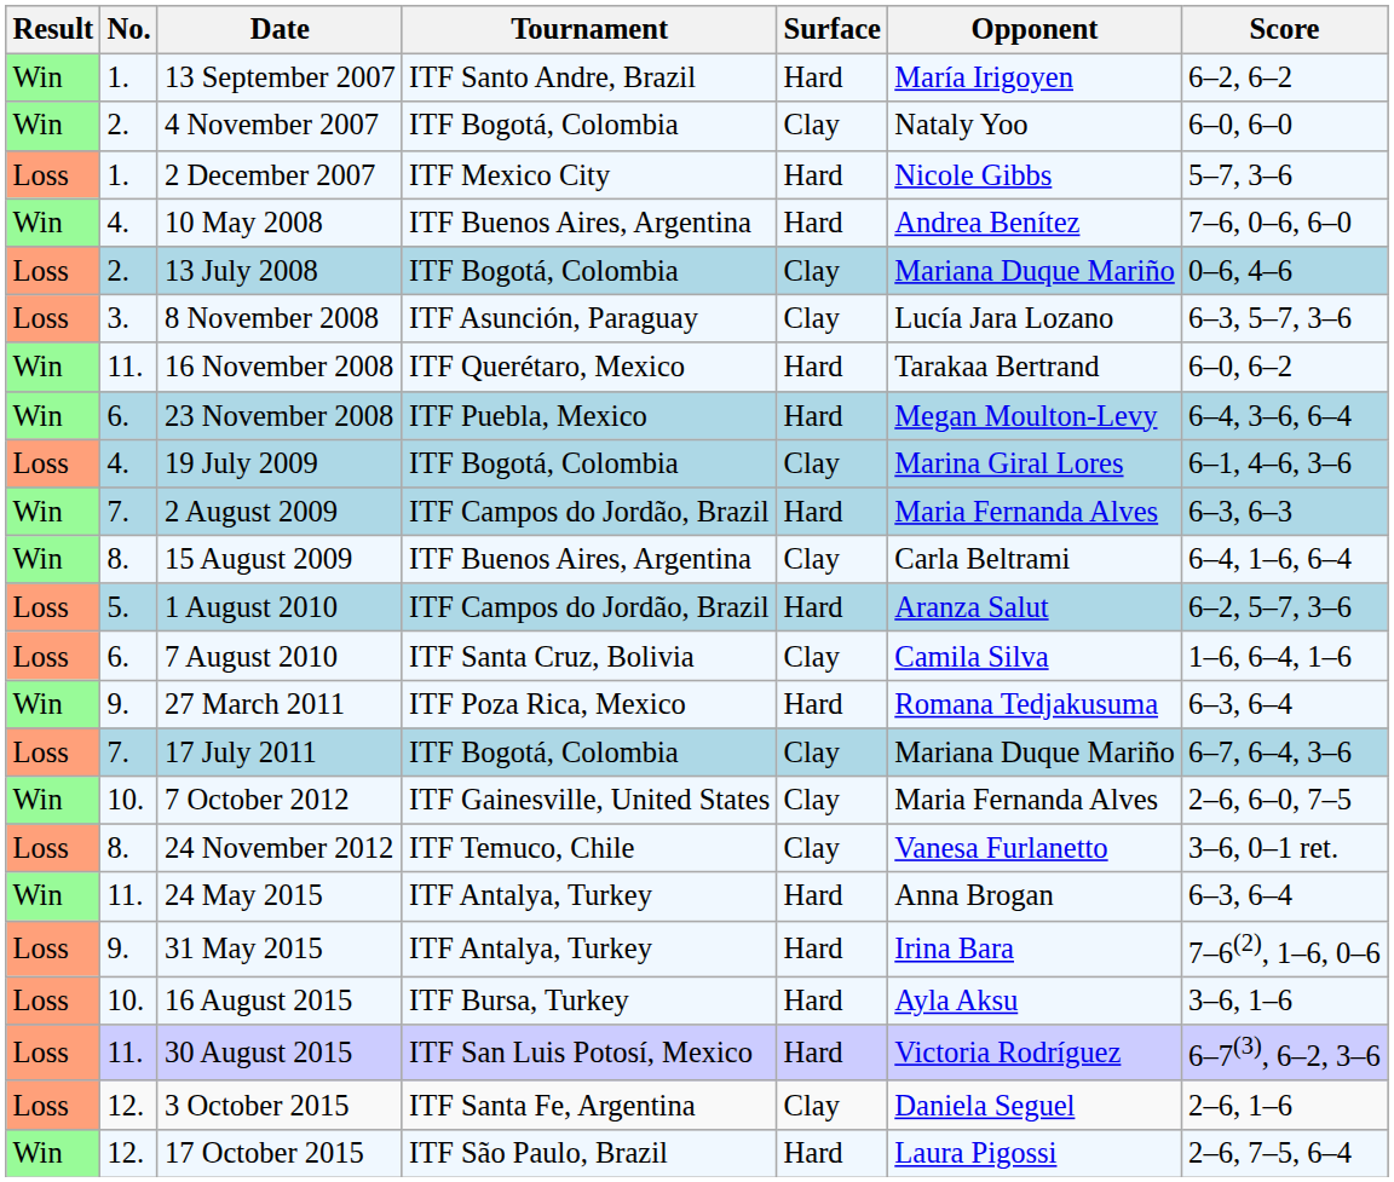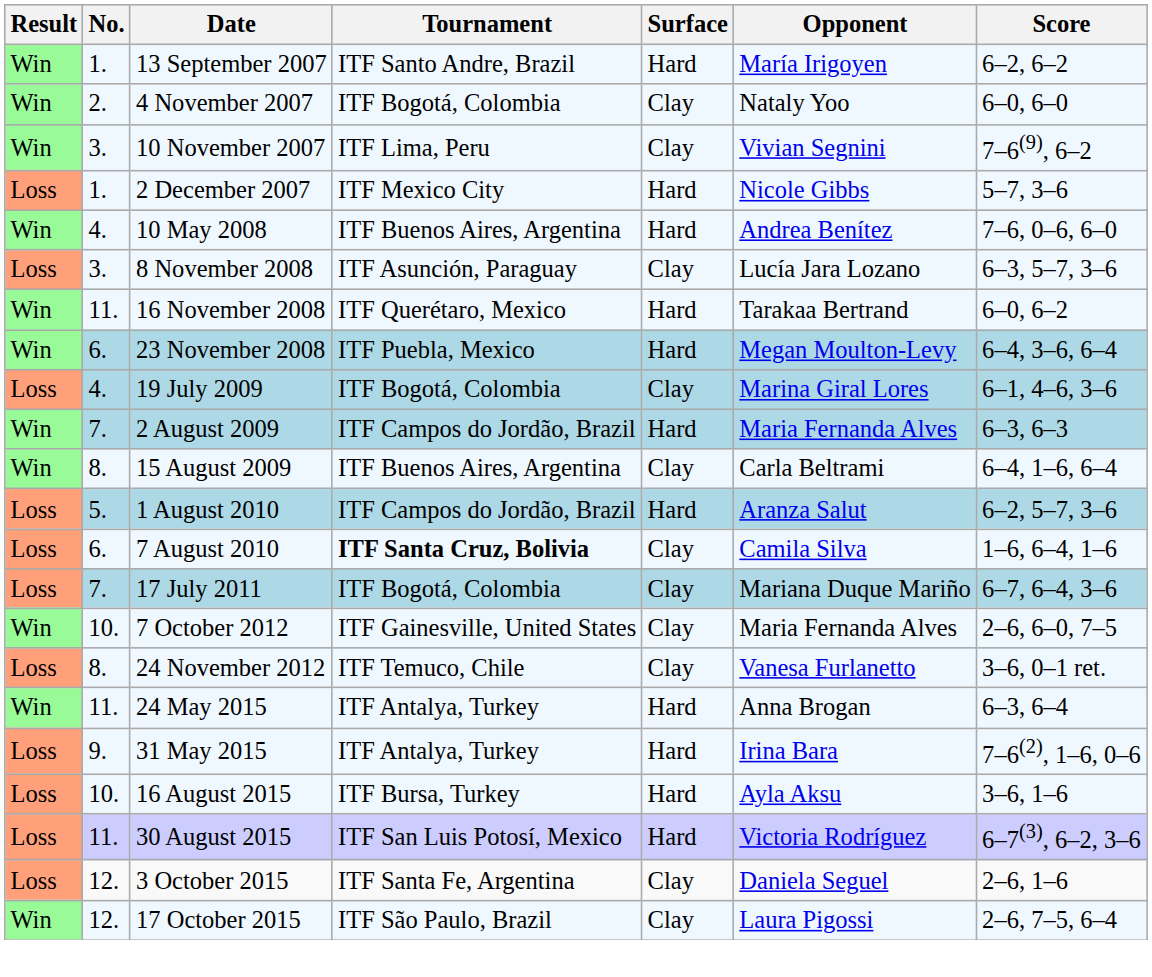+ row: Win | 3. | 10 November 2007 | ITF Lima, Peru | Clay | Vivian Segnini | 7–6(9), 6–2
- row: Loss | 2. | 13 July 2008 | ITF Bogotá, Colombia | Clay | Mariana Duque Mariño | 0–6, 4–6
7 August 2010 | Tournament: normal -> bold
- row: Win | 9. | 27 March 2011 | ITF Poza Rica, Mexico | Hard | Romana Tedjakusuma | 6–3, 6–4
17 October 2015 | Surface: Hard -> Clay
